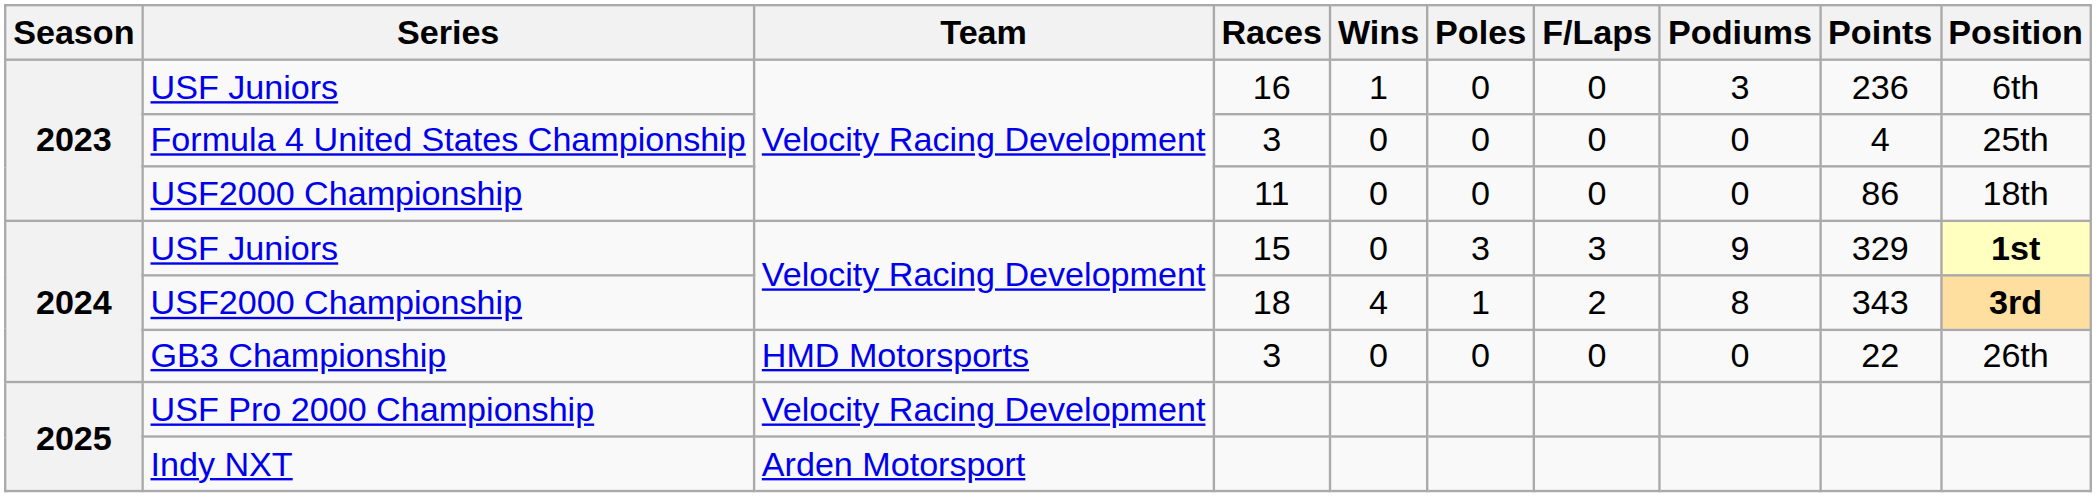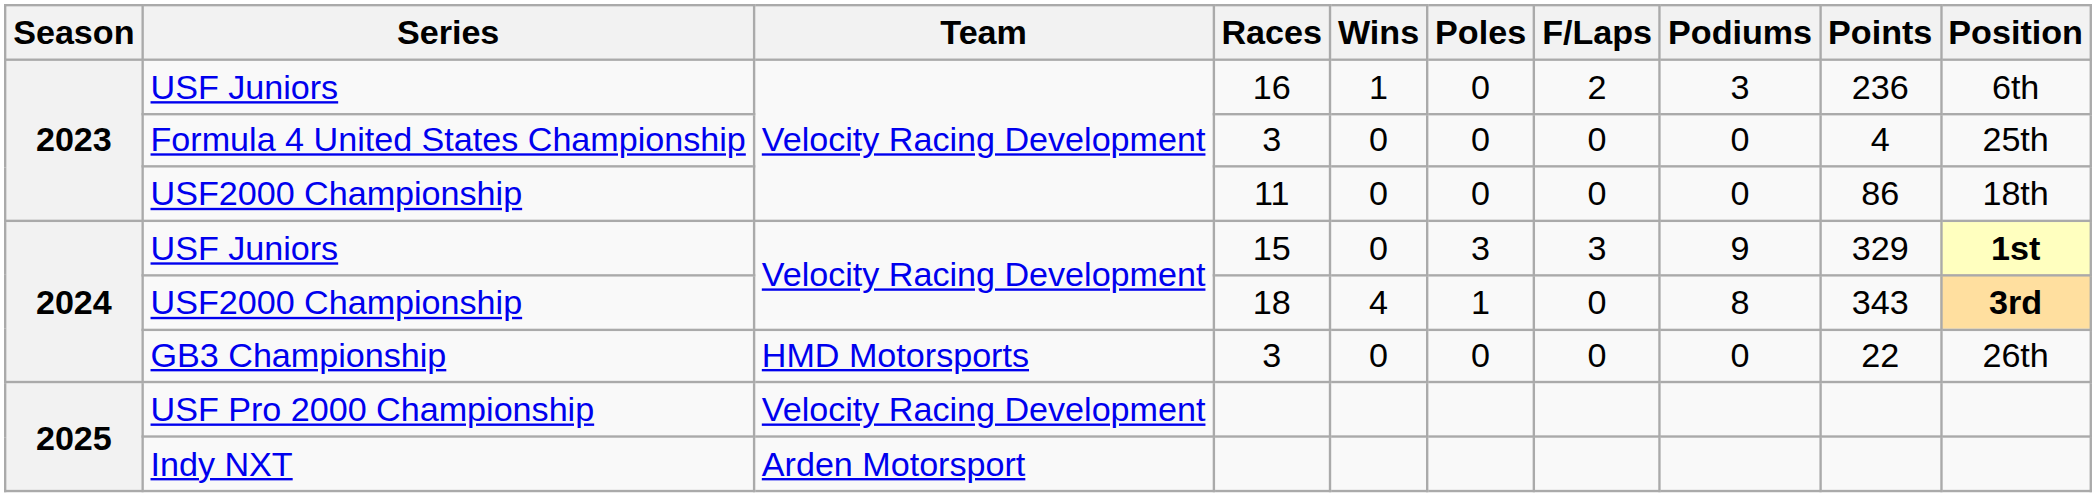USF Juniors / 16 | F/Laps: 0 -> 2
USF2000 Championship / 18 | F/Laps: 2 -> 0
